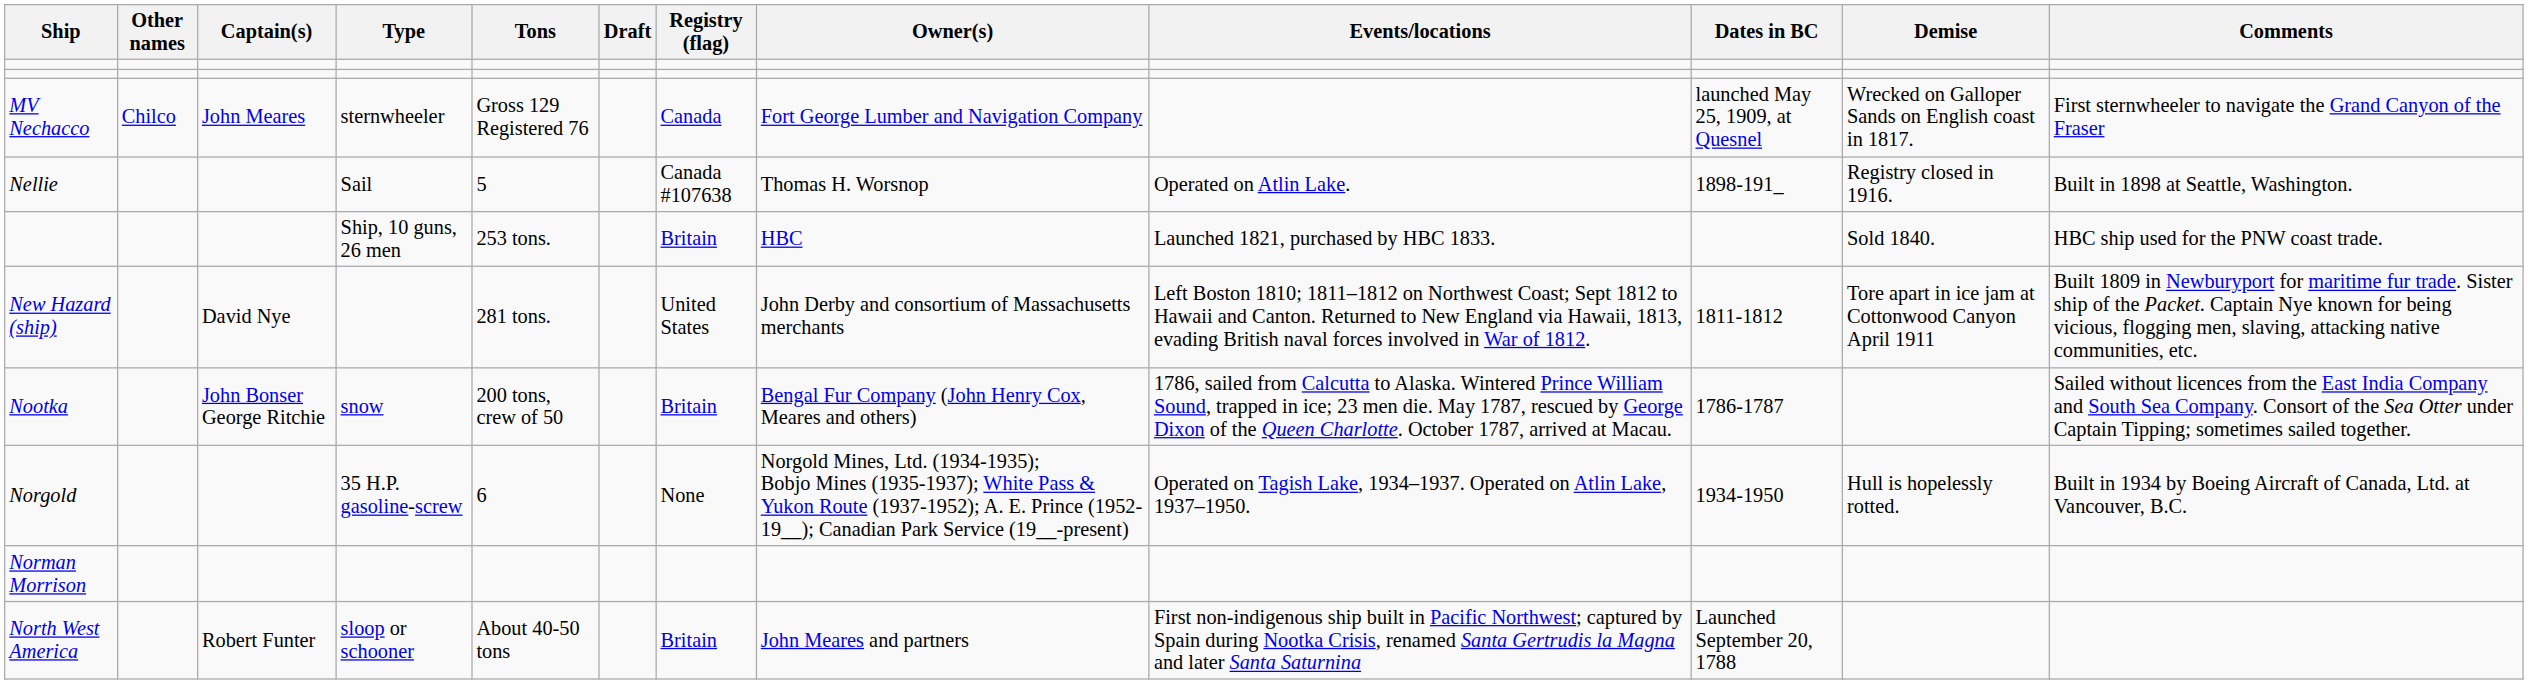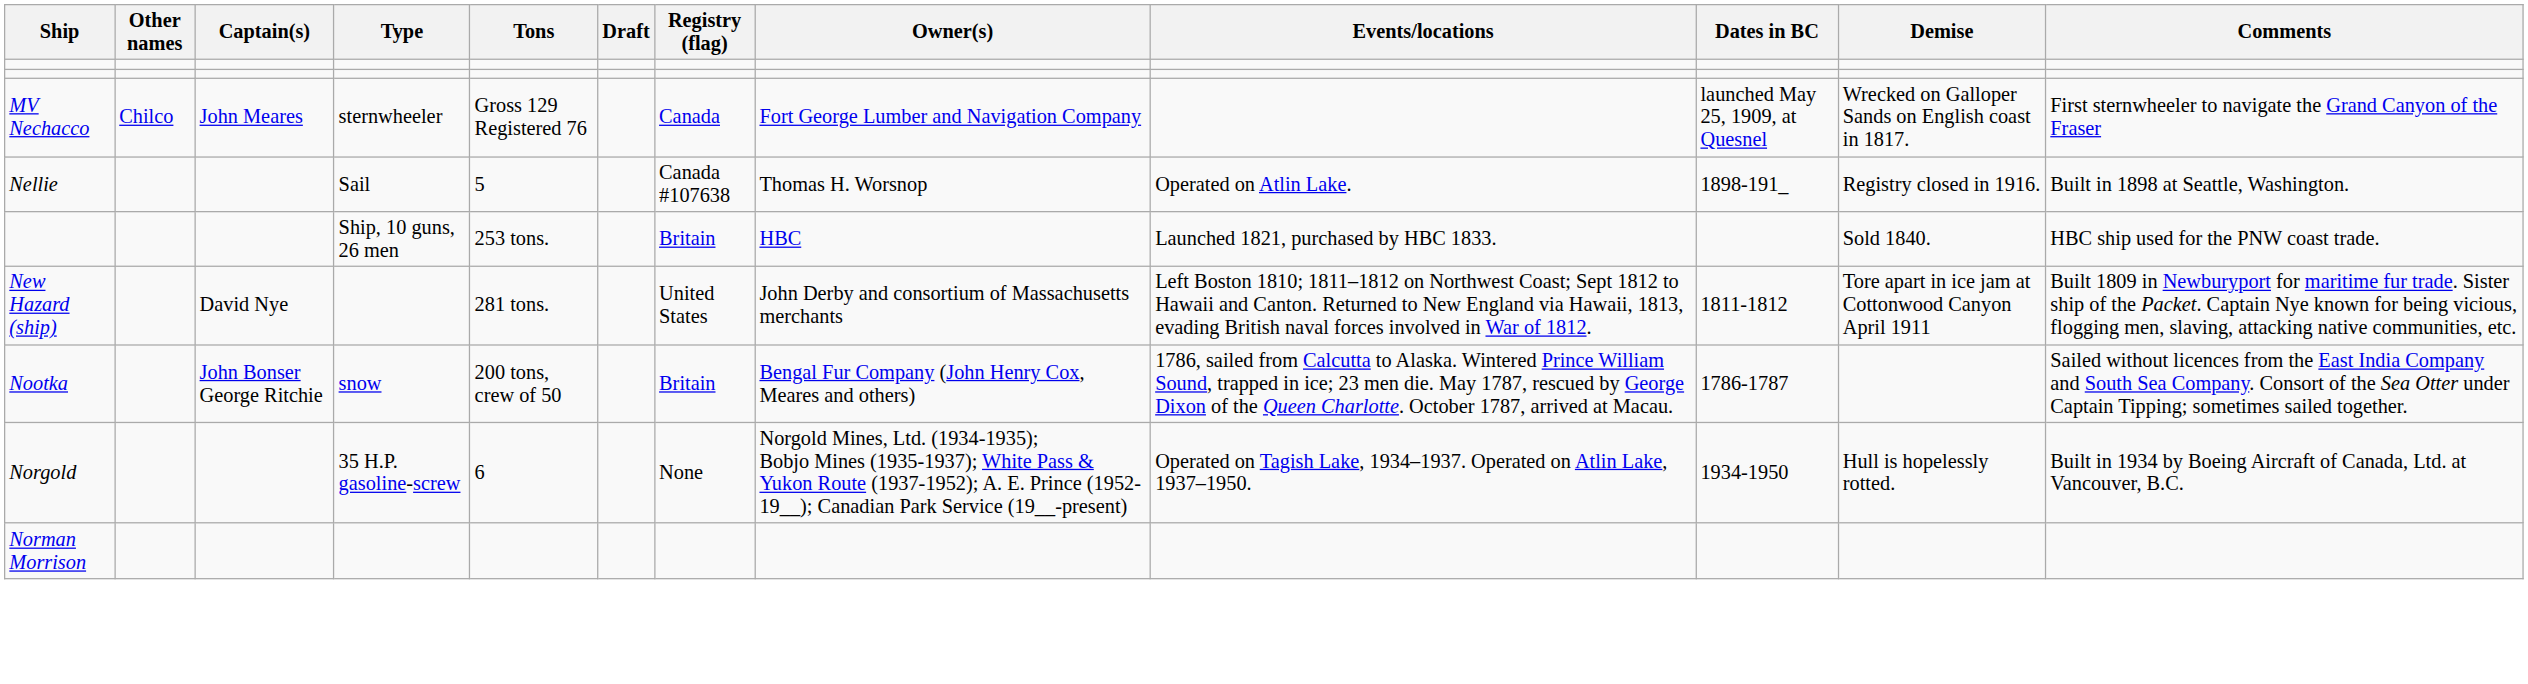- row: North West America | Robert Funter | sloop or schooner | About 40-50 tons | Britain | John Meares and partners | First non-indigenous ship built in Pacific Northwest; captured by Spain during Nootka Crisis, renamed Santa Gertrudis la Magna and later Santa Saturnina | Launched September 20, 1788
